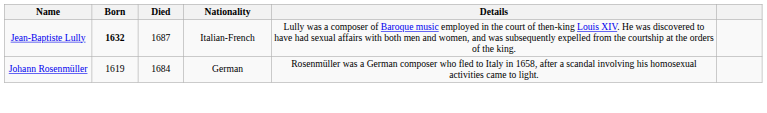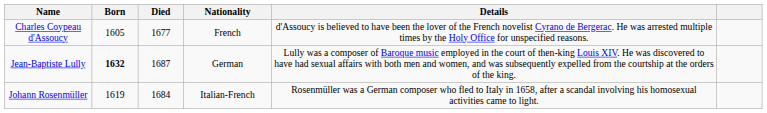+ row: Charles Coypeau d'Assoucy | 1605 | 1677 | French | d'Assoucy is believed to have been the lover of the French novelist Cyrano de Bergerac. He was arrested multiple times by the Holy Office for unspecified reasons.
Jean-Baptiste Lully | Nationality: Italian-French -> German
Johann Rosenmüller | Nationality: German -> Italian-French
